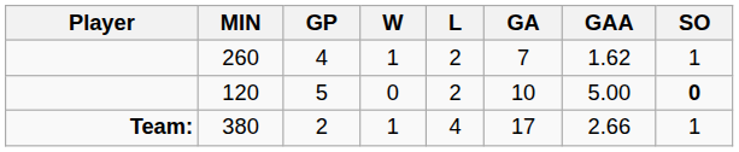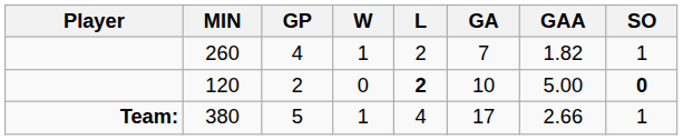260 | GAA: 1.62 -> 1.82
120 | GP: 5 -> 2
120 | L: normal -> bold
380 | GP: 2 -> 5
